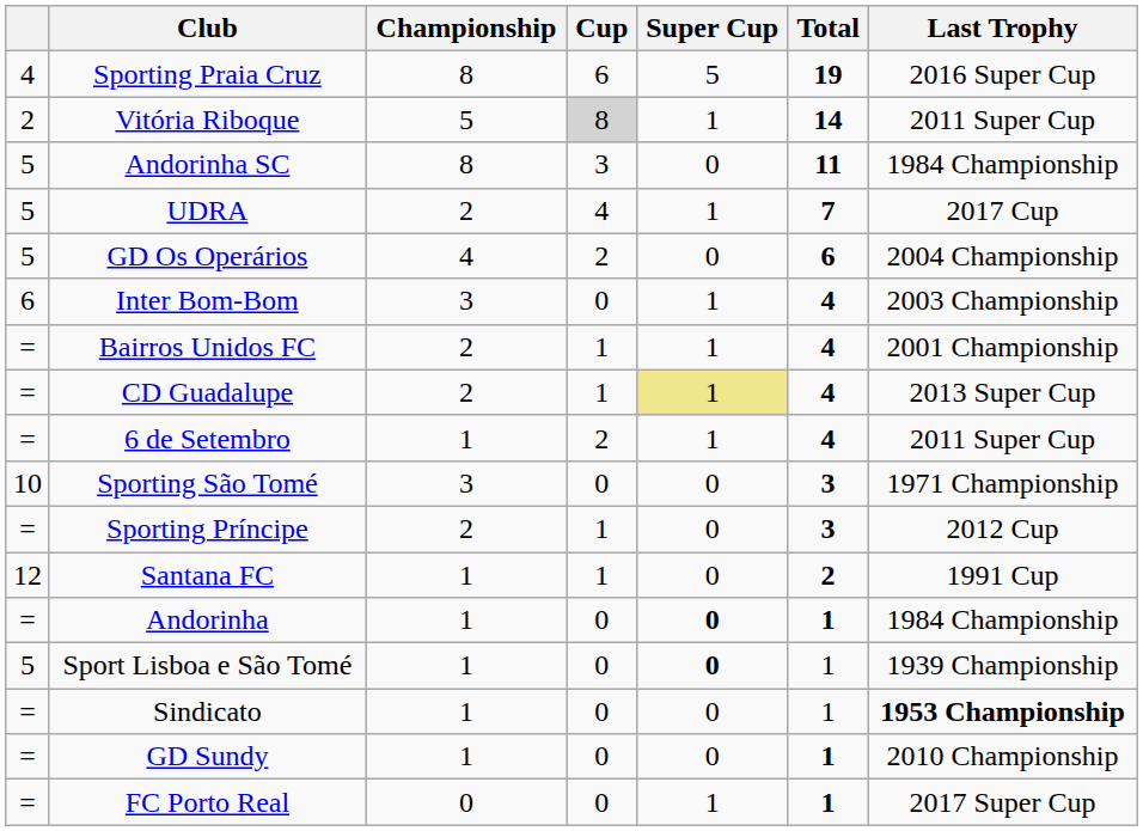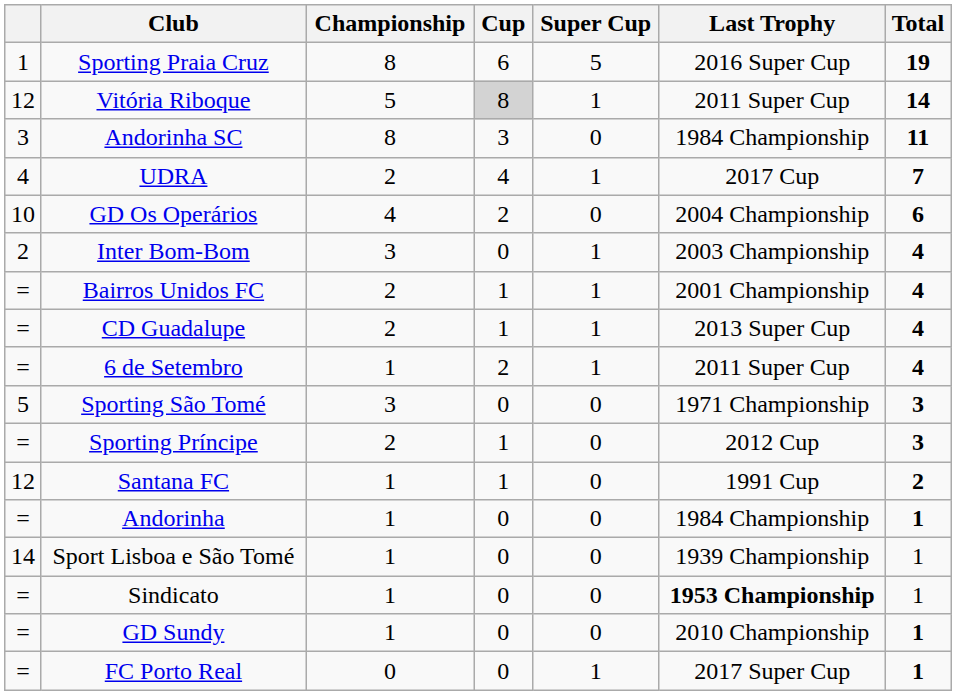columns swapped: Total <-> Last Trophy
Sporting Praia Cruz | column 1: 4 -> 1
Vitória Riboque | column 1: 2 -> 12
Andorinha SC | column 1: 5 -> 3
UDRA | column 1: 5 -> 4
GD Os Operários | column 1: 5 -> 10
Inter Bom-Bom | column 1: 6 -> 2
CD Guadalupe | Super Cup: khaki background -> no background
Sporting São Tomé | column 1: 10 -> 5
Andorinha | Super Cup: bold -> normal
Sport Lisboa e São Tomé | column 1: 5 -> 14
Sport Lisboa e São Tomé | Super Cup: bold -> normal
